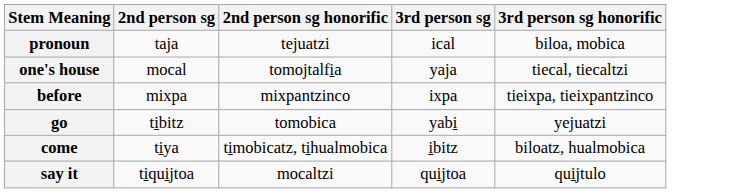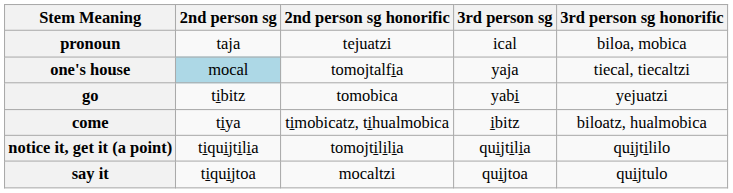one's house | 2nd person sg: no background -> lightblue background
- row: before | mixpa | mixpantzinco | ixpa | tieixpa, tieixpantzinco
+ row: notice it, get it (a point) | ti̱qui̱jti̱li̱a | tomojti̱li̱li̱a | qui̱jti̱li̱a | qui̱jti̱lilo
